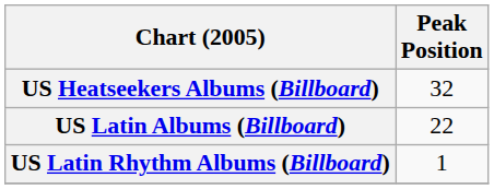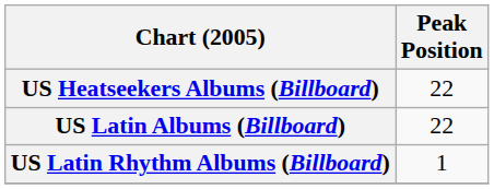US Heatseekers Albums (Billboard) | Peak Position: 32 -> 22
